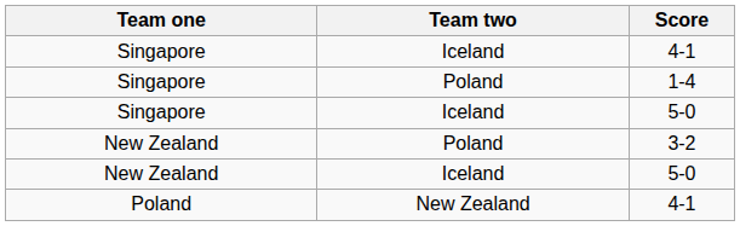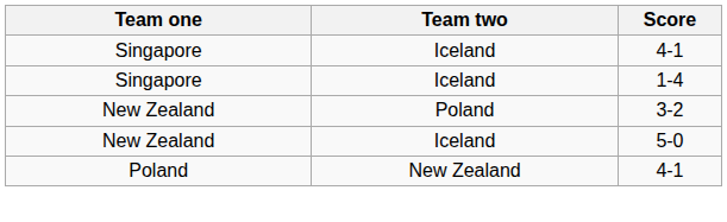1-4 | Team two: Poland -> Iceland
- row: Singapore | Iceland | 5-0
